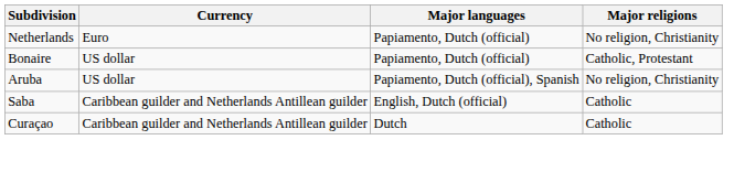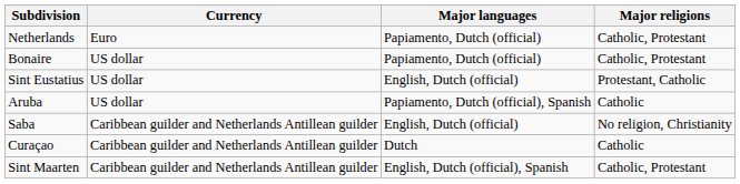Netherlands | Major religions: No religion, Christianity -> Catholic, Protestant
+ row: Sint Eustatius | US dollar | English, Dutch (official) | Protestant, Catholic
Aruba | Major religions: No religion, Christianity -> Catholic
Saba | Major religions: Catholic -> No religion, Christianity
+ row: Sint Maarten | Caribbean guilder and Netherlands Antillean guilder | English, Dutch (official), Spanish | Catholic, Protestant
